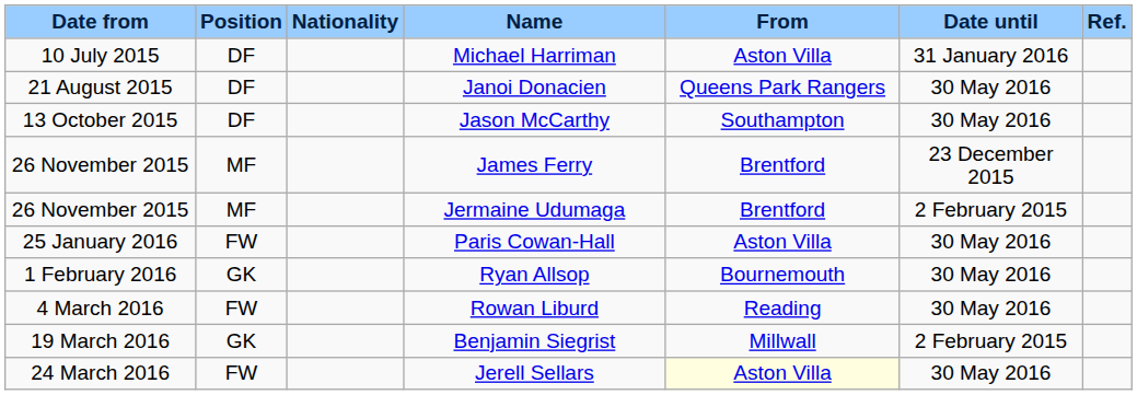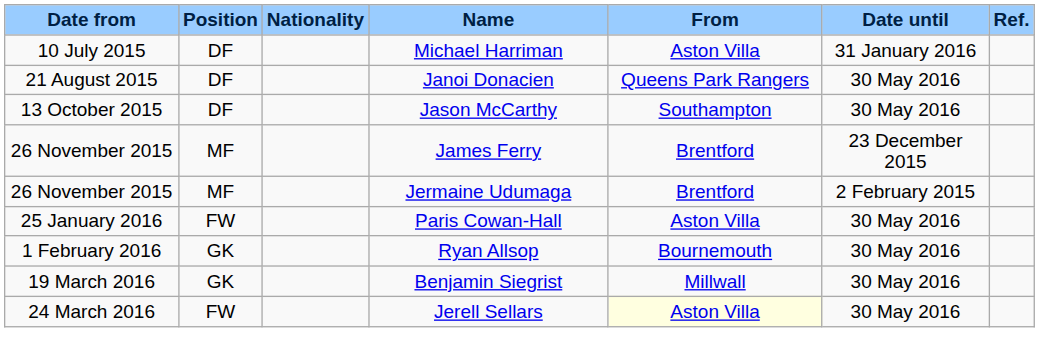- row: 4 March 2016 | FW | Rowan Liburd | Reading | 30 May 2016
Benjamin Siegrist | Date until: 2 February 2015 -> 30 May 2016
